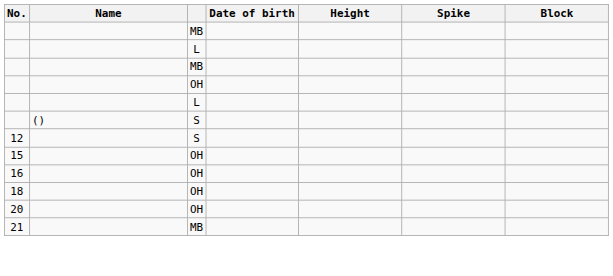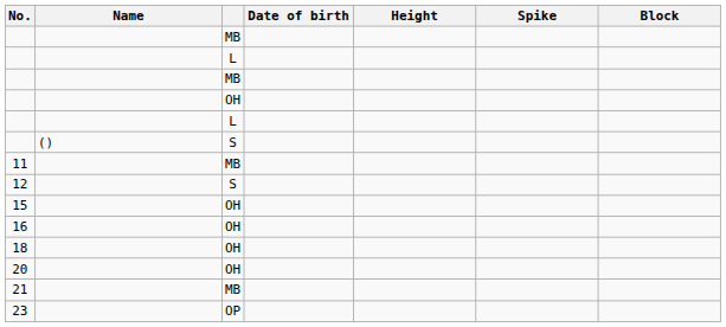+ row: 11 | MB
+ row: 23 | OP
